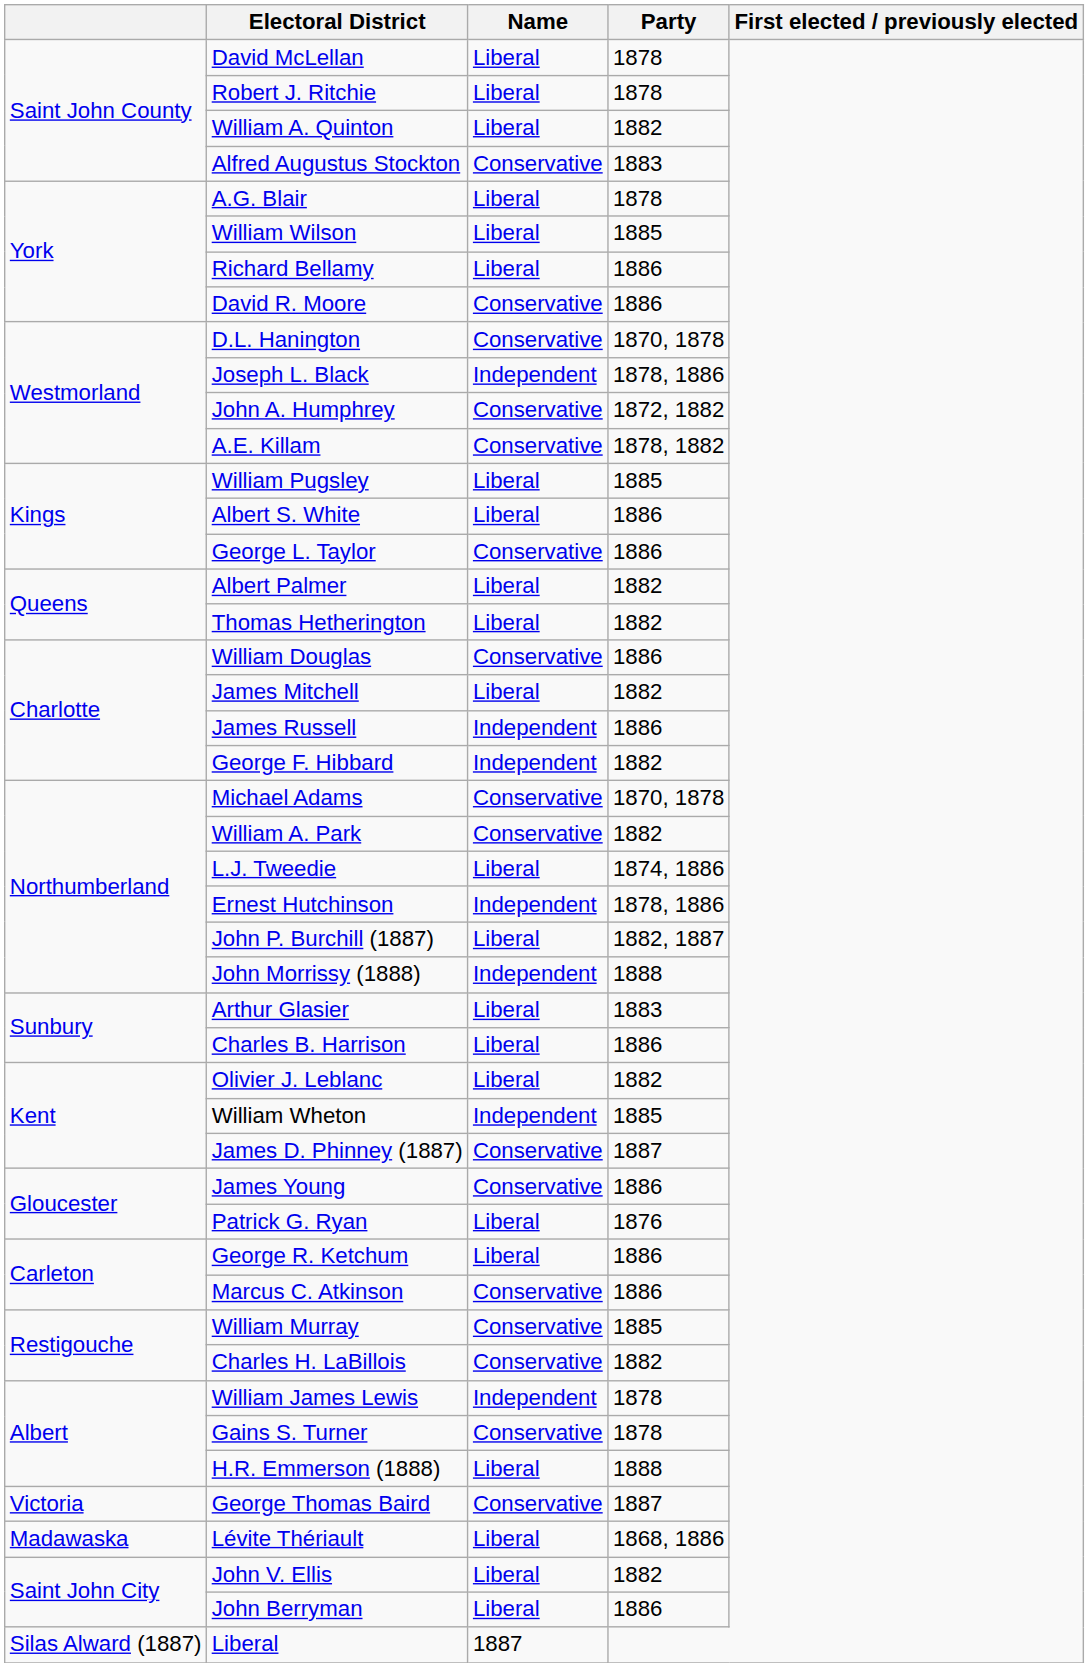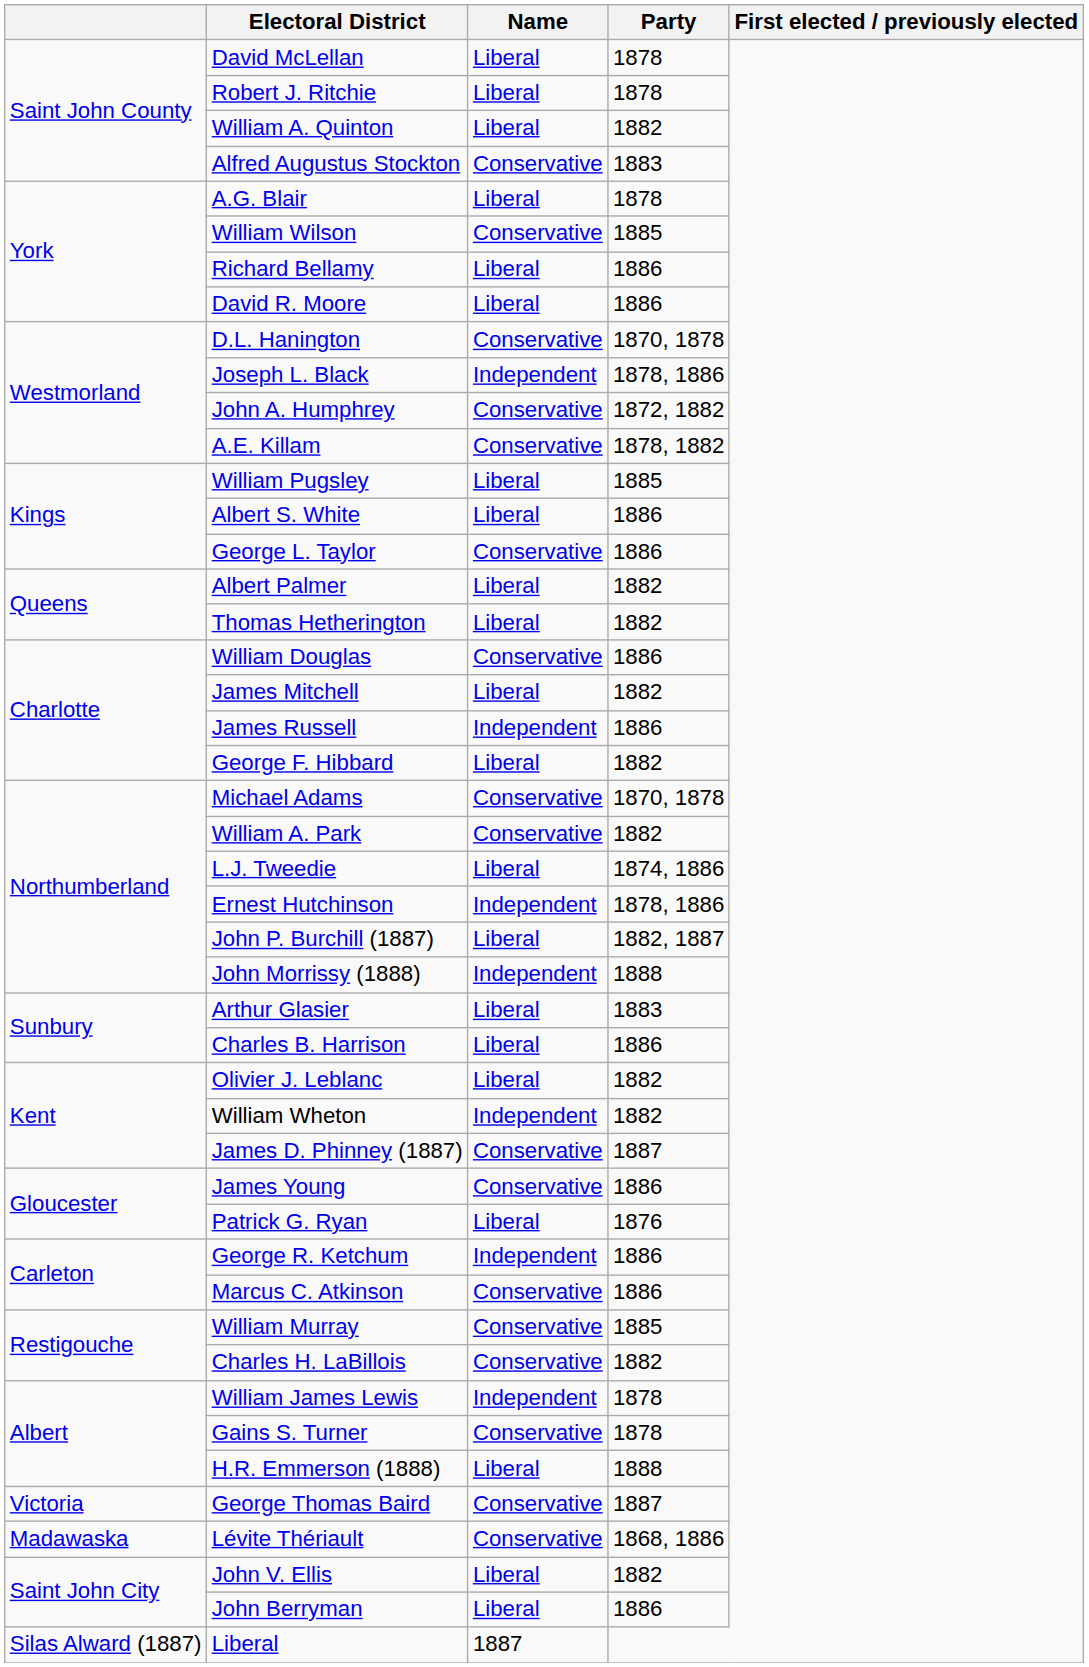William Wilson | Name: Liberal -> Conservative
David R. Moore | Name: Conservative -> Liberal
George F. Hibbard | Name: Independent -> Liberal
William Wheton | Party: 1885 -> 1882
George R. Ketchum | Name: Liberal -> Independent
Lévite Thériault | Name: Liberal -> Conservative
